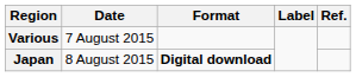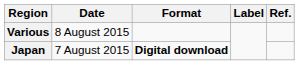Various | Date: 7 August 2015 -> 8 August 2015
Japan | Date: 8 August 2015 -> 7 August 2015
